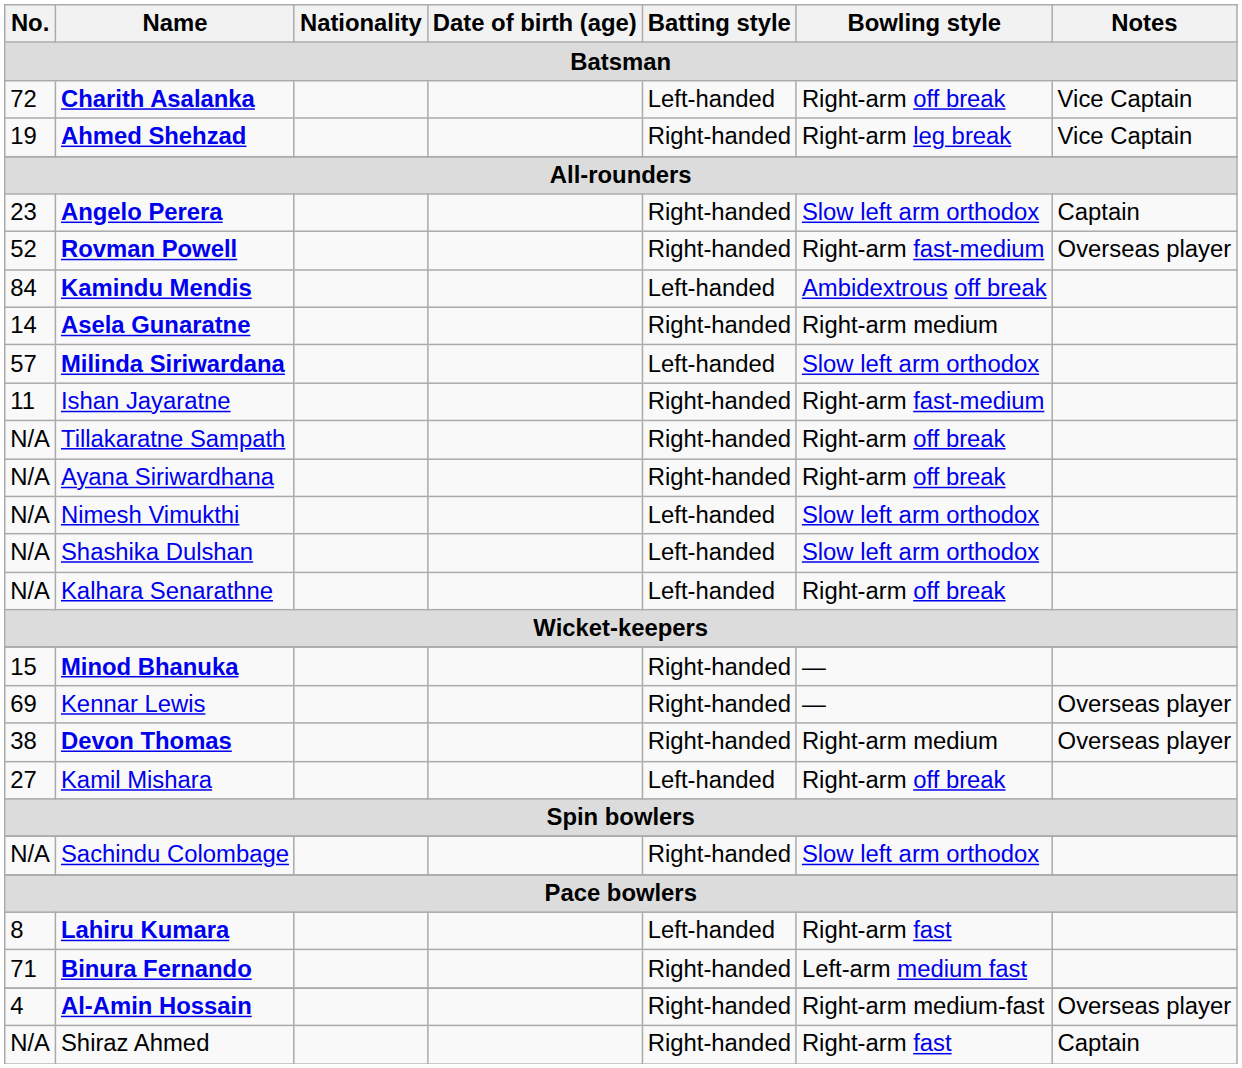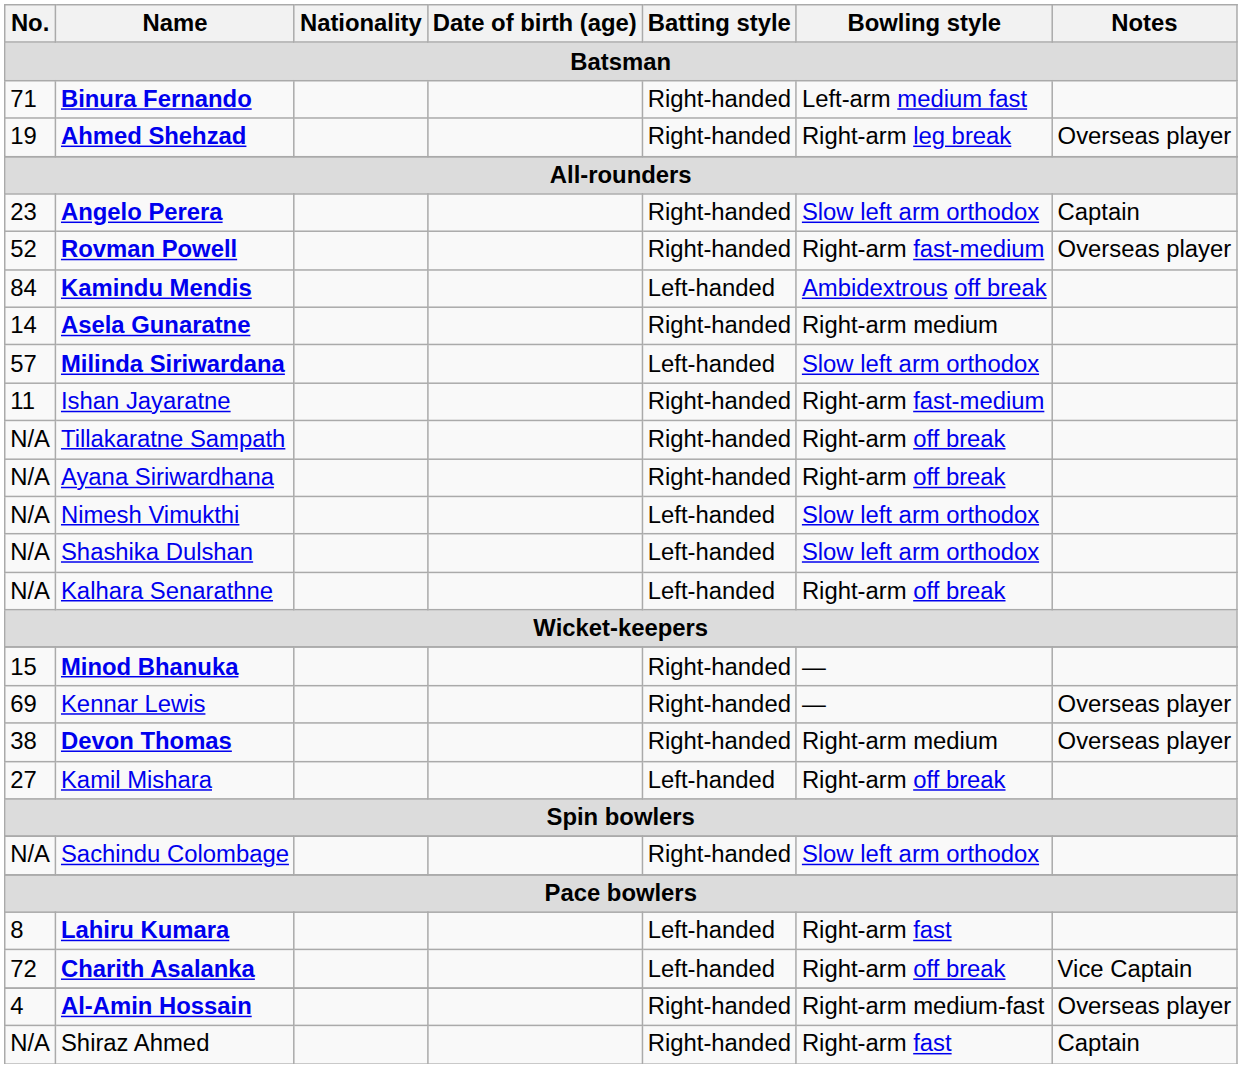rows swapped: Charith Asalanka <-> Binura Fernando
Ahmed Shehzad | Notes: Vice Captain -> Overseas player
